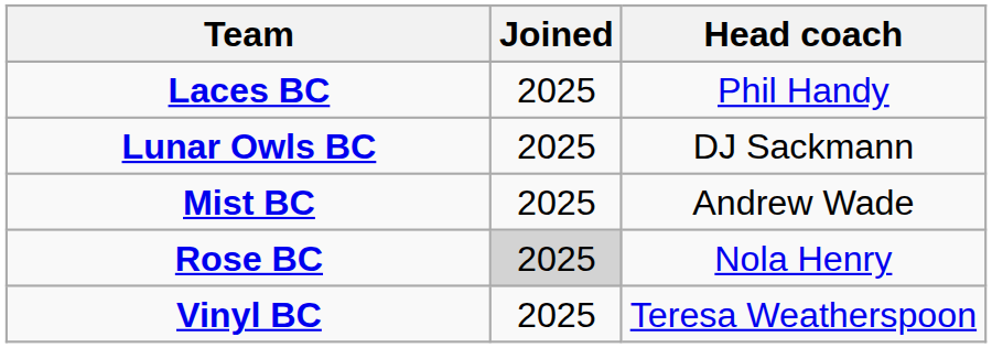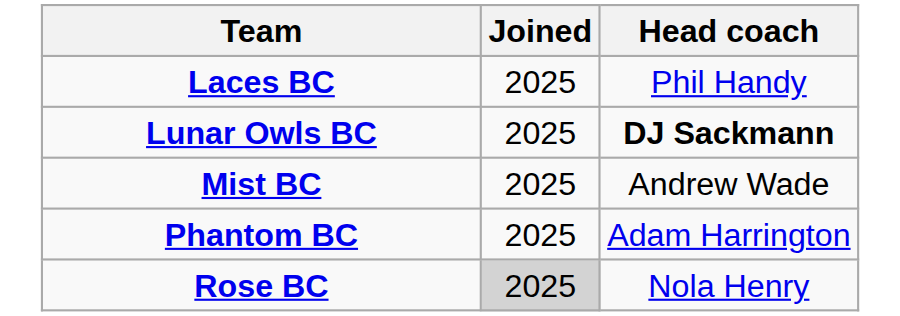Lunar Owls BC | Head coach: normal -> bold
+ row: Phantom BC | 2025 | Adam Harrington
- row: Vinyl BC | 2025 | Teresa Weatherspoon
